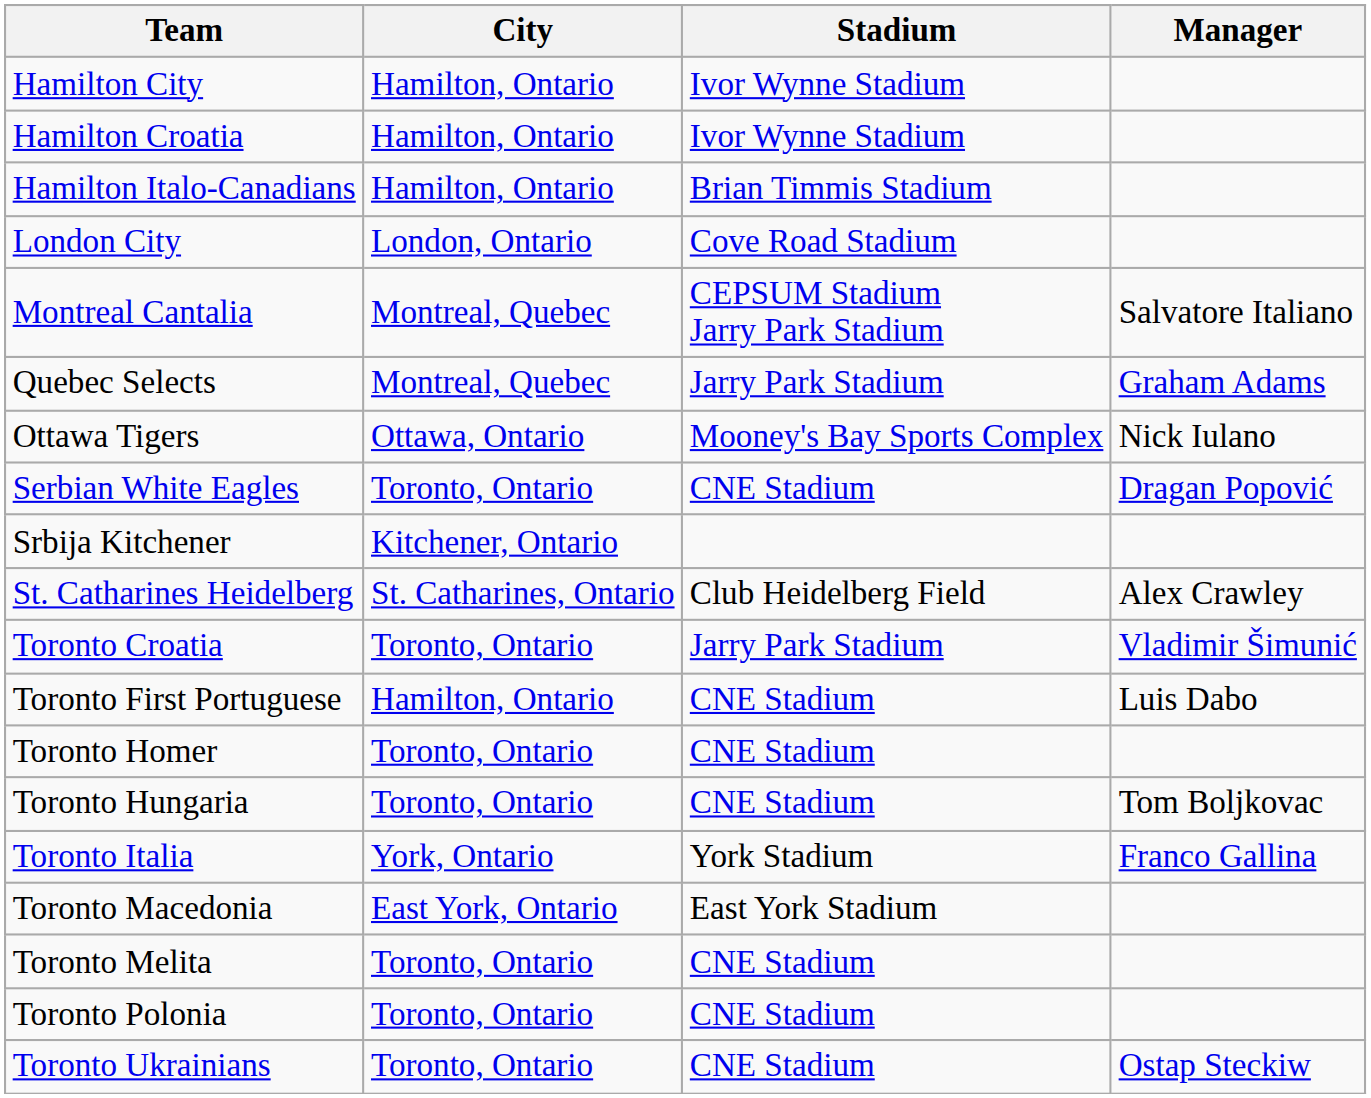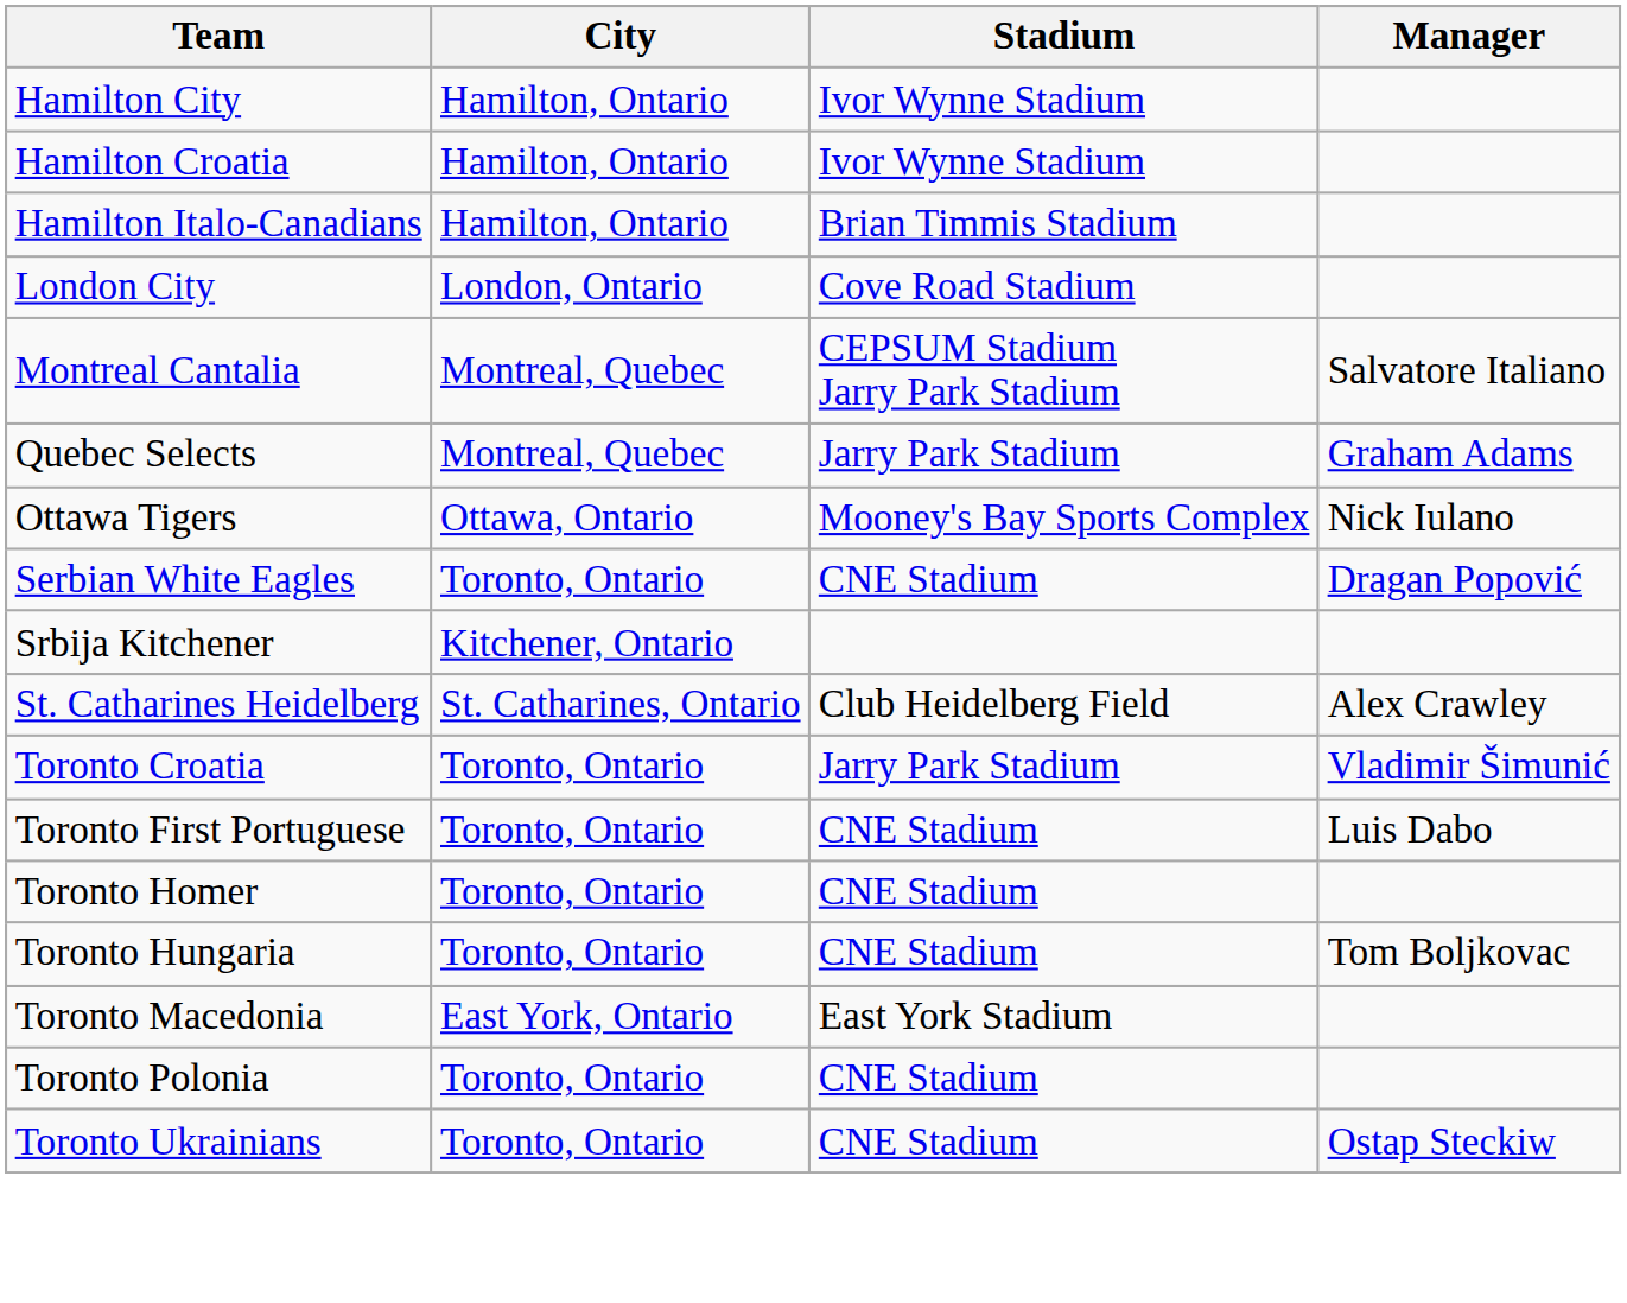Toronto First Portuguese | City: Hamilton, Ontario -> Toronto, Ontario
- row: Toronto Italia | York, Ontario | York Stadium | Franco Gallina
- row: Toronto Melita | Toronto, Ontario | CNE Stadium
